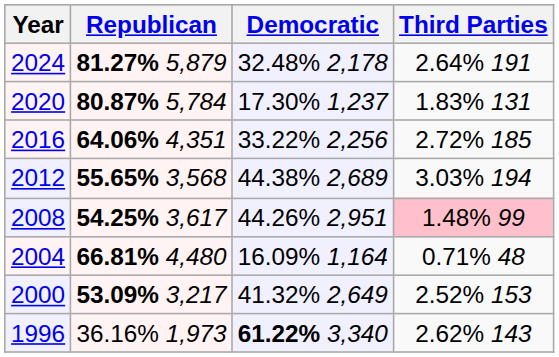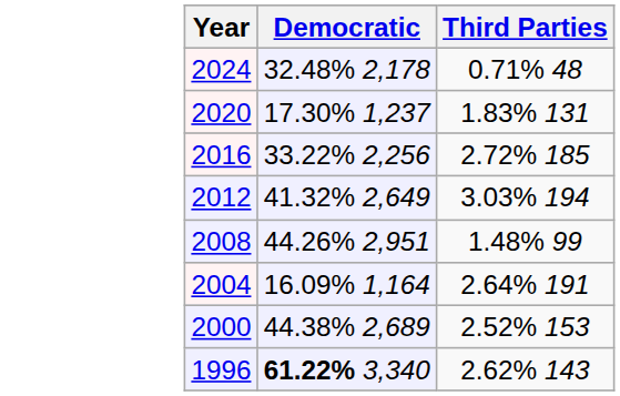- column: Republican | 81.27% 5,879 | 80.87% 5,784 | 64.06% 4,351 | 55.65% 3,568 | 54.25% 3,617 | 66.81% 4,480 | 53.09% 3,217 | 36.16% 1,973
2024 | Third Parties: 2.64% 191 -> 0.71% 48
2012 | Democratic: 44.38% 2,689 -> 41.32% 2,649
2008 | Third Parties: pink background -> no background
2004 | Third Parties: 0.71% 48 -> 2.64% 191
2000 | Democratic: 41.32% 2,649 -> 44.38% 2,689
